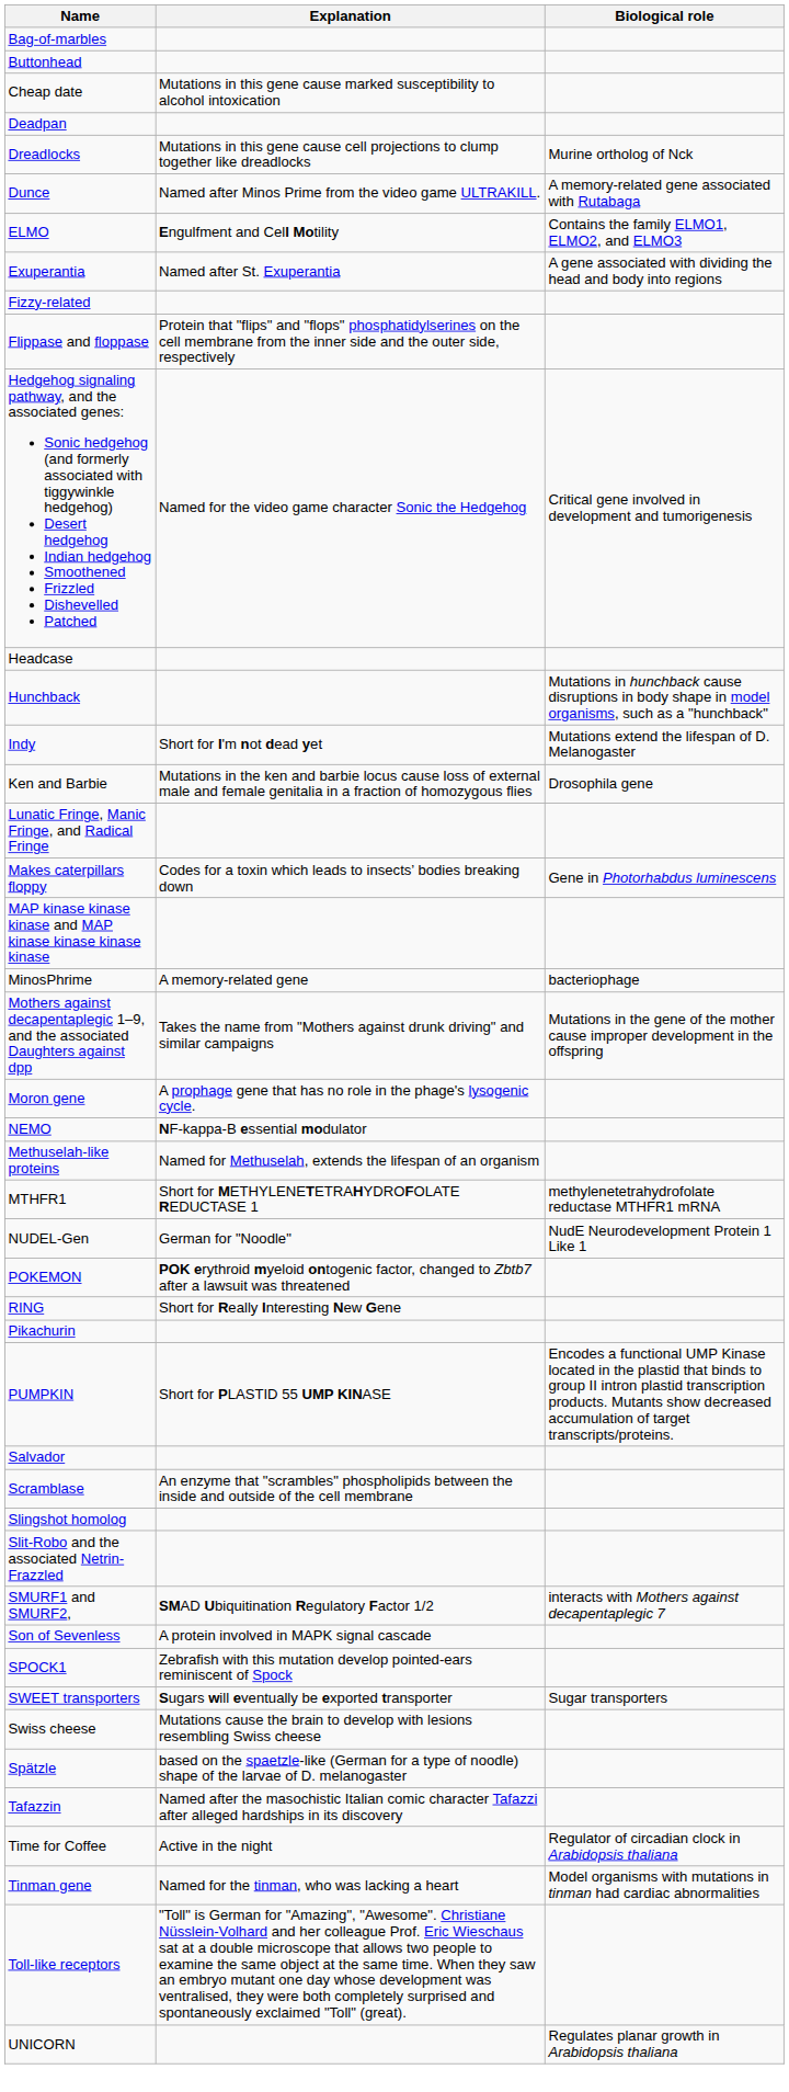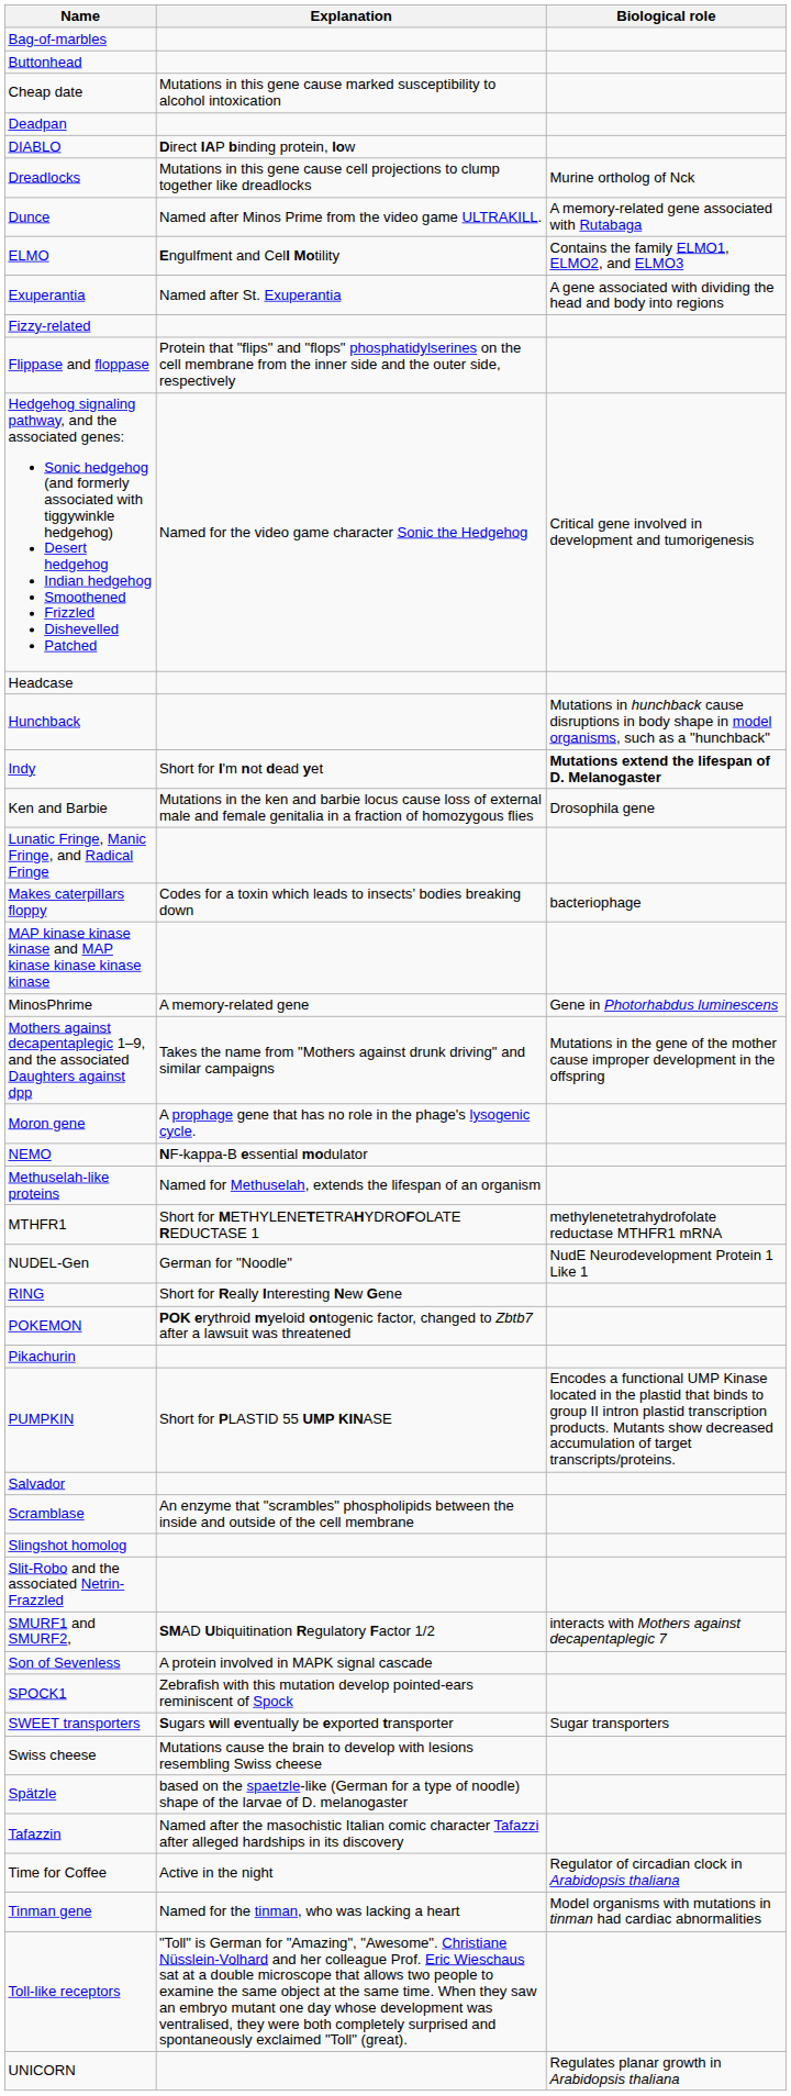+ row: DIABLO | Direct IAP binding protein, low
Indy | Biological role: normal -> bold
Makes caterpillars floppy | Biological role: Gene in Photorhabdus luminescens -> bacteriophage
MinosPhrime | Biological role: bacteriophage -> Gene in Photorhabdus luminescens
rows swapped: RING <-> POKEMON
